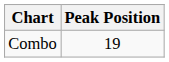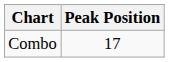Combo | Peak Position: 19 -> 17
